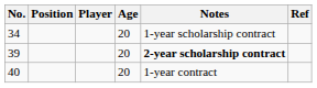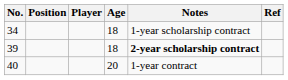34 | Age: 20 -> 18
39 | Age: 20 -> 18
